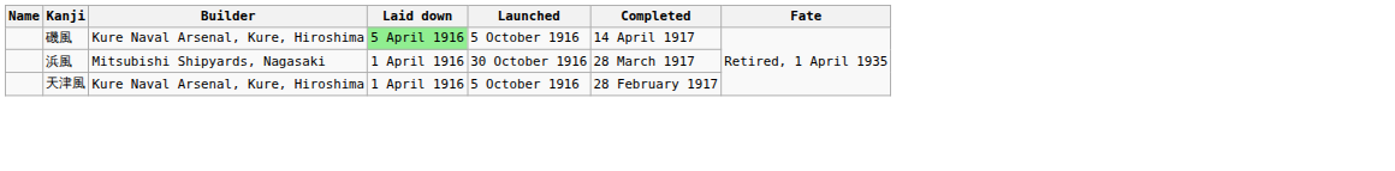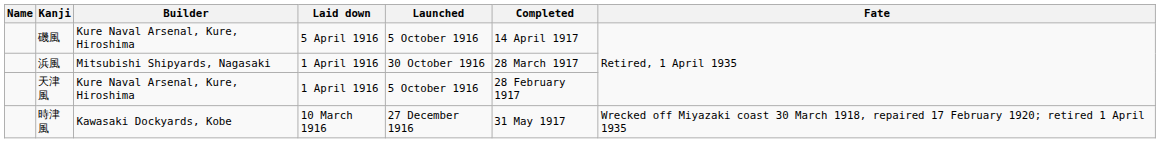磯風 | Laid down: lightgreen background -> no background
+ row: 時津風 | Kawasaki Dockyards, Kobe | 10 March 1916 | 27 December 1916 | 31 May 1917 | Wrecked off Miyazaki coast 30 March 1918, repaired 17 February 1920; retired 1 April 1935
